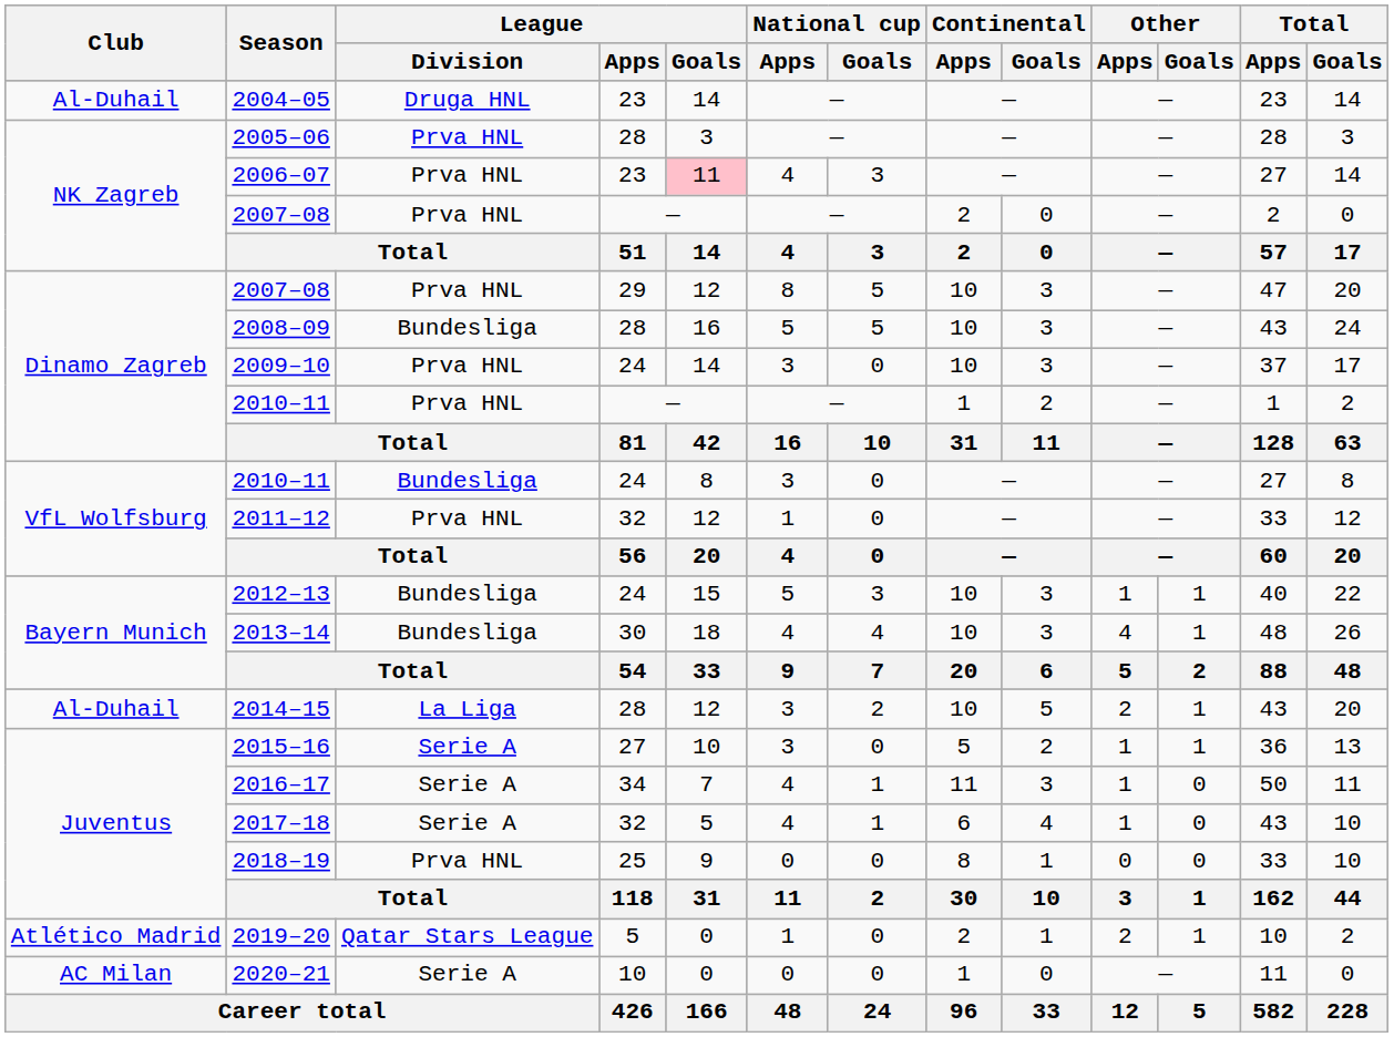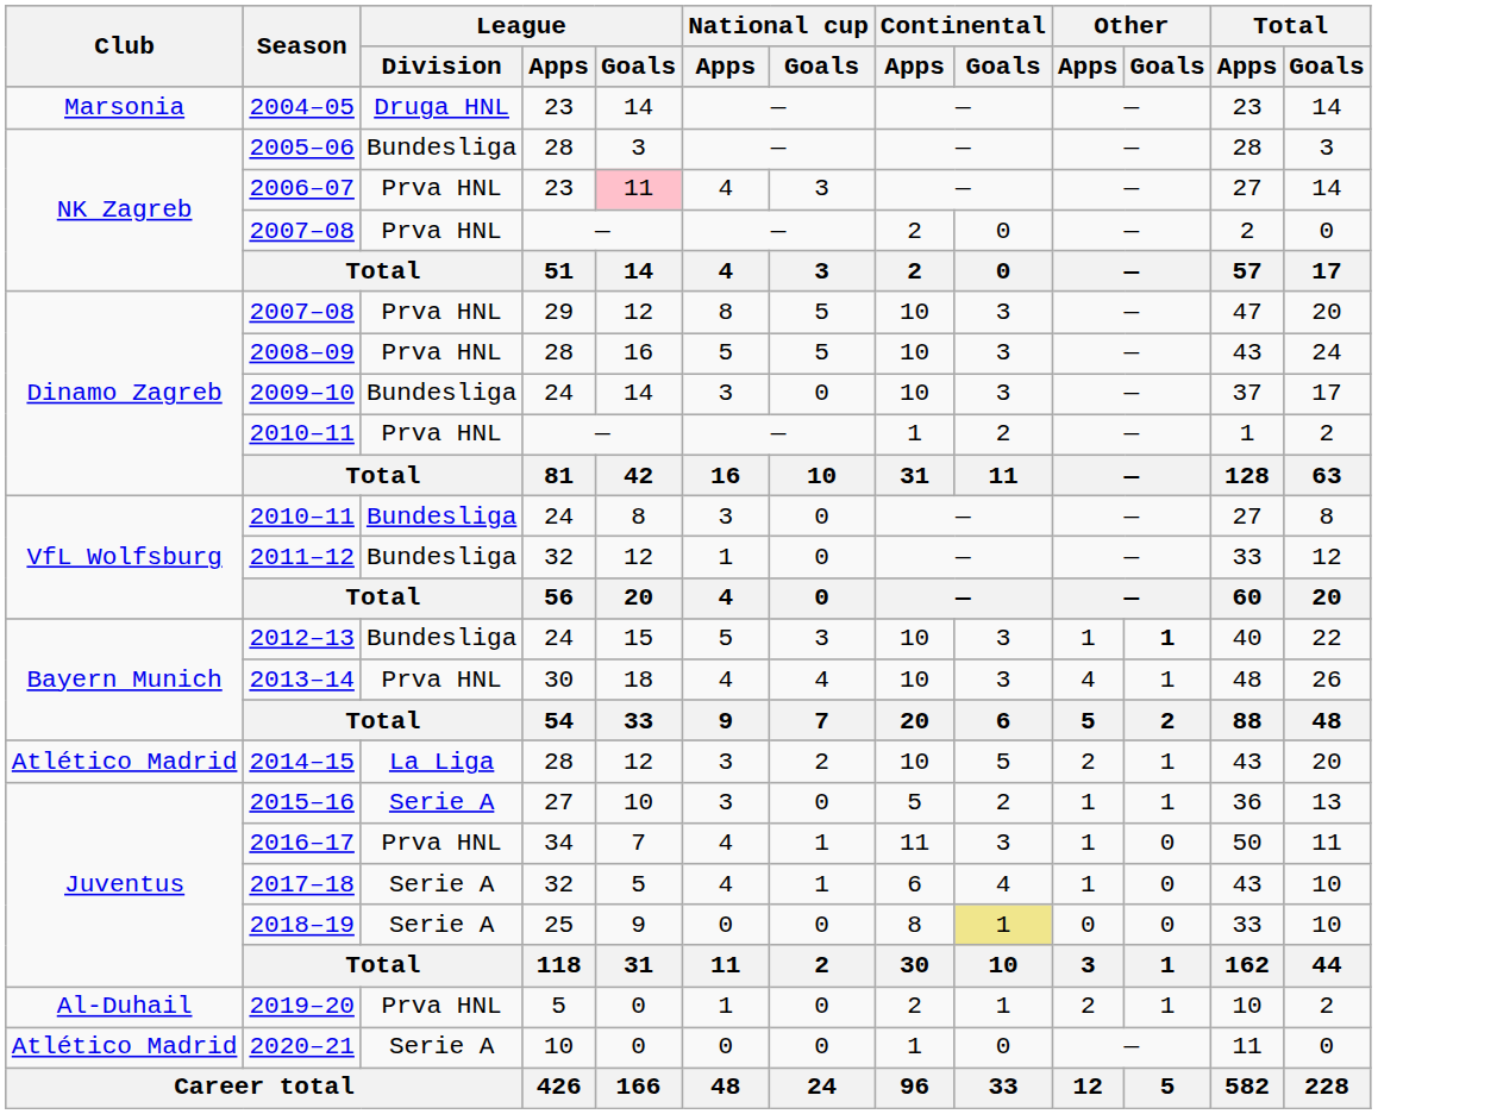2004–05 | Club: Al-Duhail -> Marsonia
2005–06 | League / Division: Prva HNL -> Bundesliga
2008–09 | League / Division: Bundesliga -> Prva HNL
2009–10 | League / Division: Prva HNL -> Bundesliga
2011–12 | League / Division: Prva HNL -> Bundesliga
2012–13 | Other / Goals: normal -> bold
2013–14 | League / Division: Bundesliga -> Prva HNL
2014–15 | Club: Al-Duhail -> Atlético Madrid
2016–17 | League / Division: Serie A -> Prva HNL
2018–19 | League / Division: Prva HNL -> Serie A
2018–19 | Continental / Goals: no background -> khaki background
2019–20 | Club: Atlético Madrid -> Al-Duhail
2019–20 | League / Division: Qatar Stars League -> Prva HNL
2020–21 | Club: AC Milan -> Atlético Madrid
